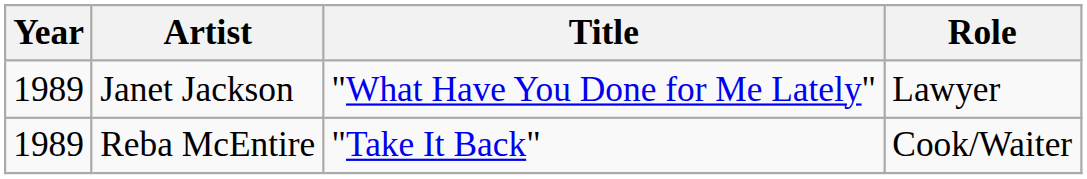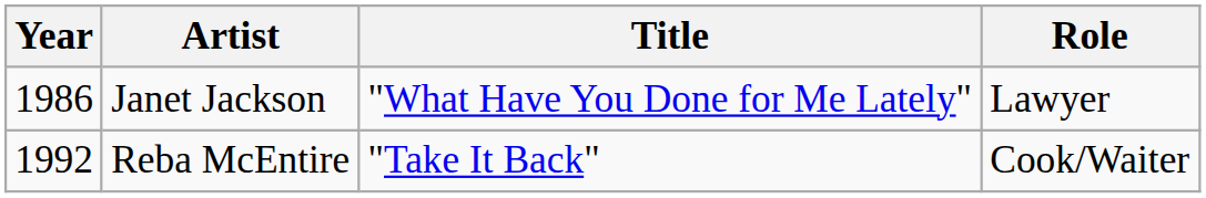Janet Jackson | Year: 1989 -> 1986
Reba McEntire | Year: 1989 -> 1992
